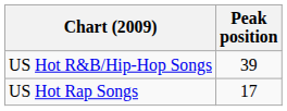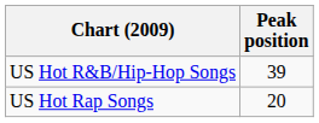US Hot Rap Songs | Peak position: 17 -> 20
